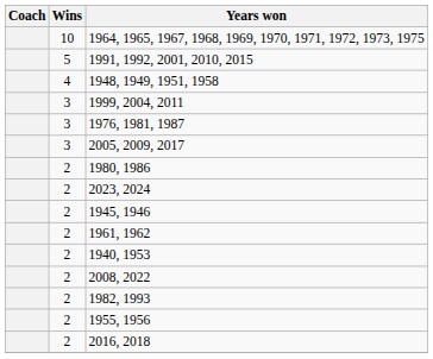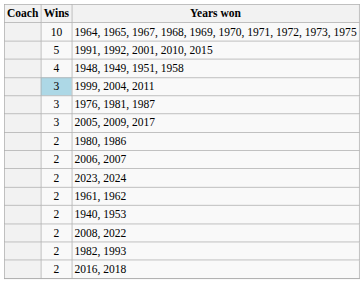1999, 2004, 2011 | Wins: no background -> lightblue background
+ row: 2 | 2006, 2007
- row: 2 | 1945, 1946
- row: 2 | 1955, 1956
